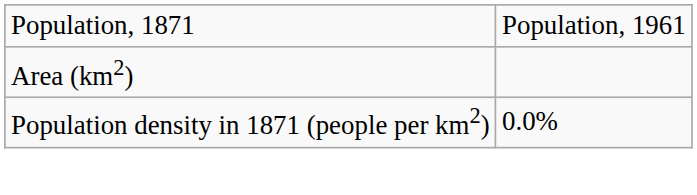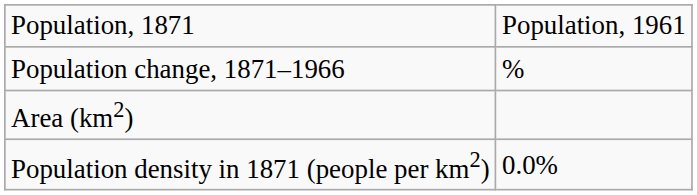+ row: Population change, 1871–1966 | %
